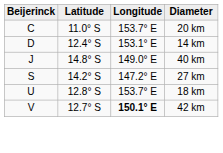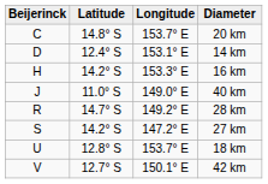20 km | Latitude: 11.0° S -> 14.8° S
+ row: H | 14.2° S | 153.3° E | 16 km
40 km | Latitude: 14.8° S -> 11.0° S
+ row: R | 14.7° S | 149.2° E | 28 km
42 km | Longitude: bold -> normal
